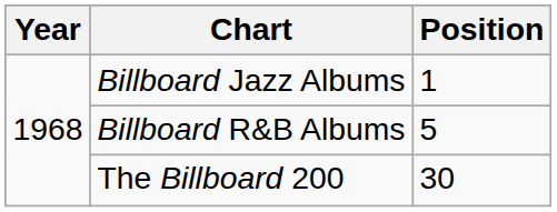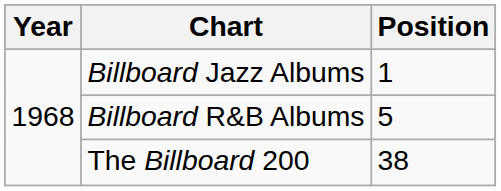The Billboard 200 | Position: 30 -> 38
